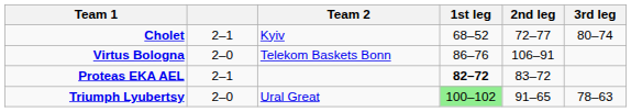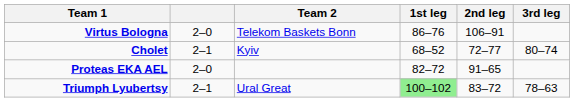rows swapped: Cholet <-> Virtus Bologna
Proteas EKA AEL | column 2: 2–1 -> 2–0
Proteas EKA AEL | 1st leg: bold -> normal
Proteas EKA AEL | 2nd leg: 83–72 -> 91–65
Triumph Lyubertsy | column 2: 2–0 -> 2–1
Triumph Lyubertsy | 2nd leg: 91–65 -> 83–72
